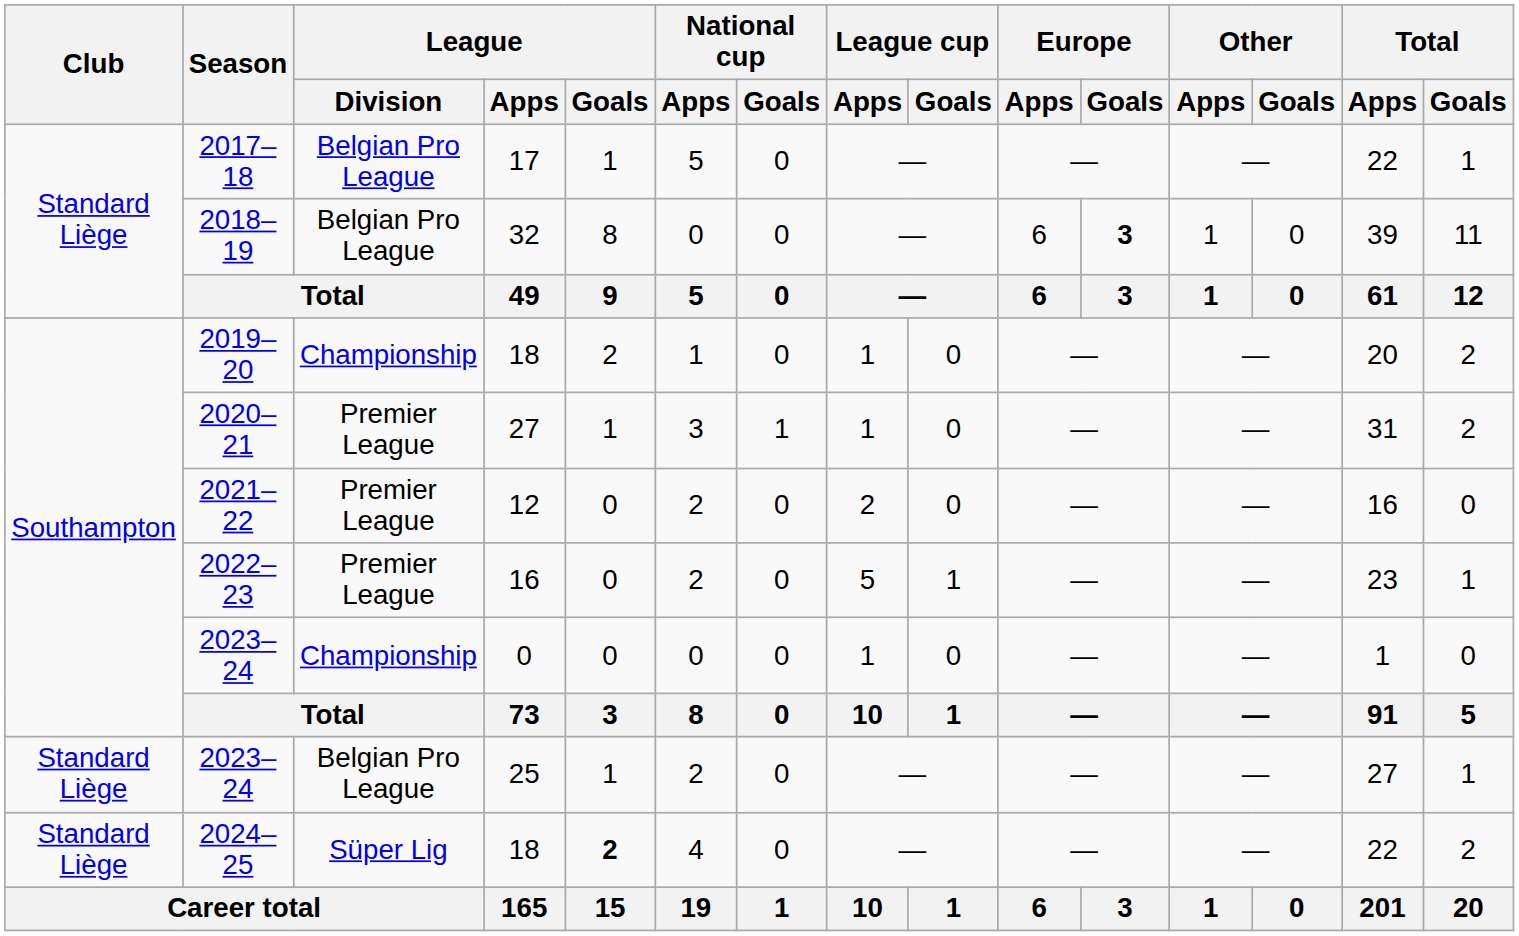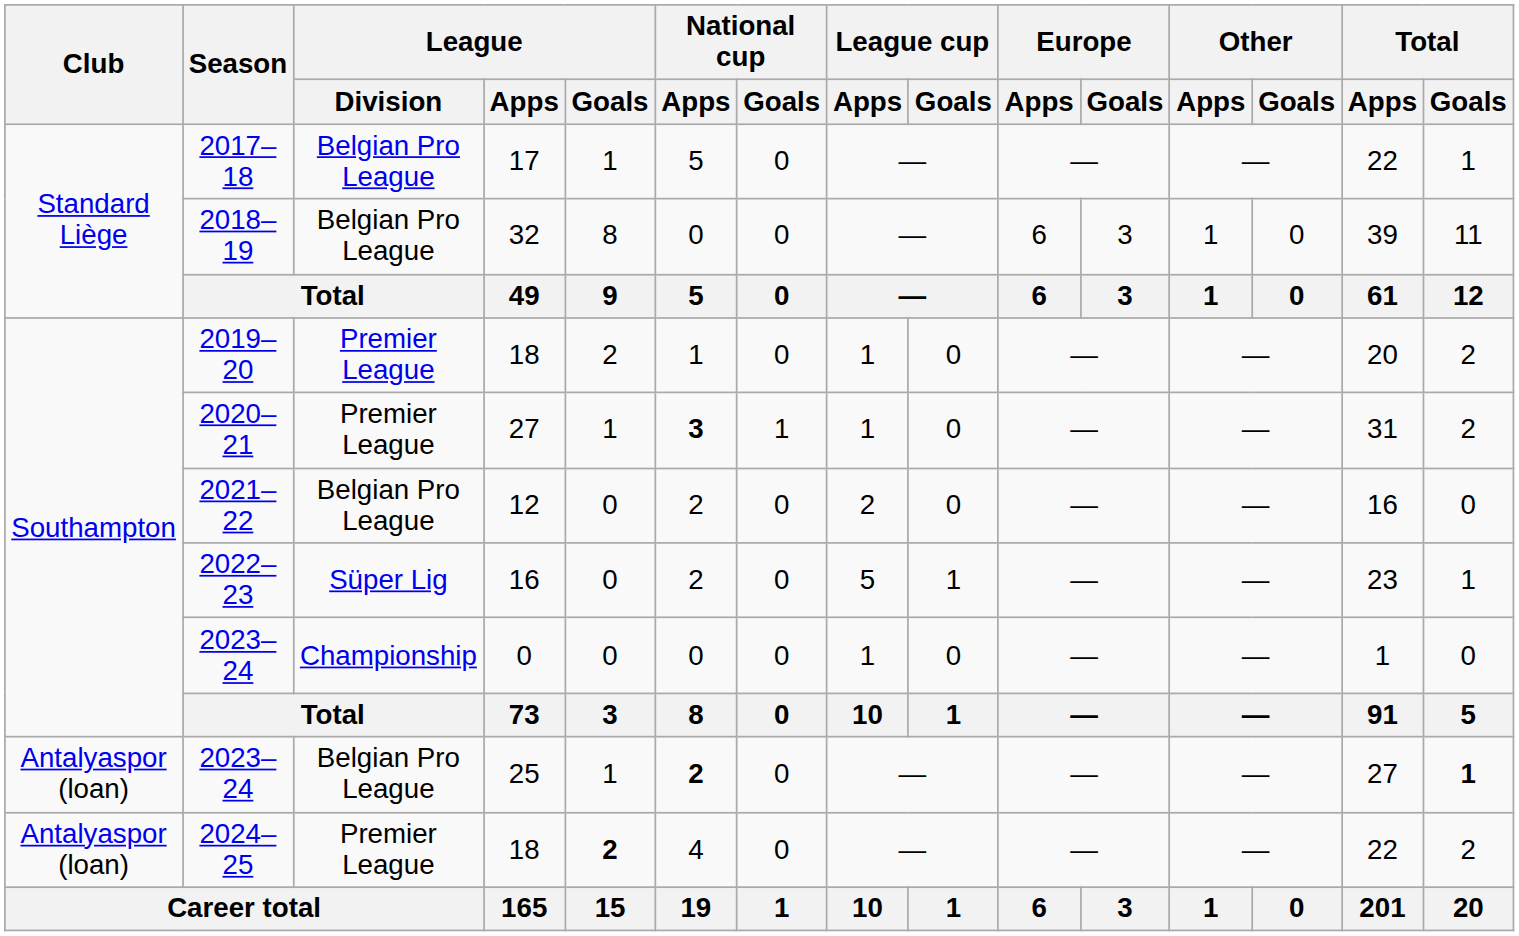2018–19 | Europe / Goals: bold -> normal
2019–20 | League / Division: Championship -> Premier League
2020–21 | National cup / Apps: normal -> bold
2021–22 | League / Division: Premier League -> Belgian Pro League
2022–23 | League / Division: Premier League -> Süper Lig
2023–24 / 25 | Club: Standard Liège -> Antalyaspor (loan)
2023–24 / 25 | National cup / Apps: normal -> bold
2023–24 / 25 | Total / Goals: normal -> bold
2024–25 | Club: Standard Liège -> Antalyaspor (loan)
2024–25 | League / Division: Süper Lig -> Premier League
